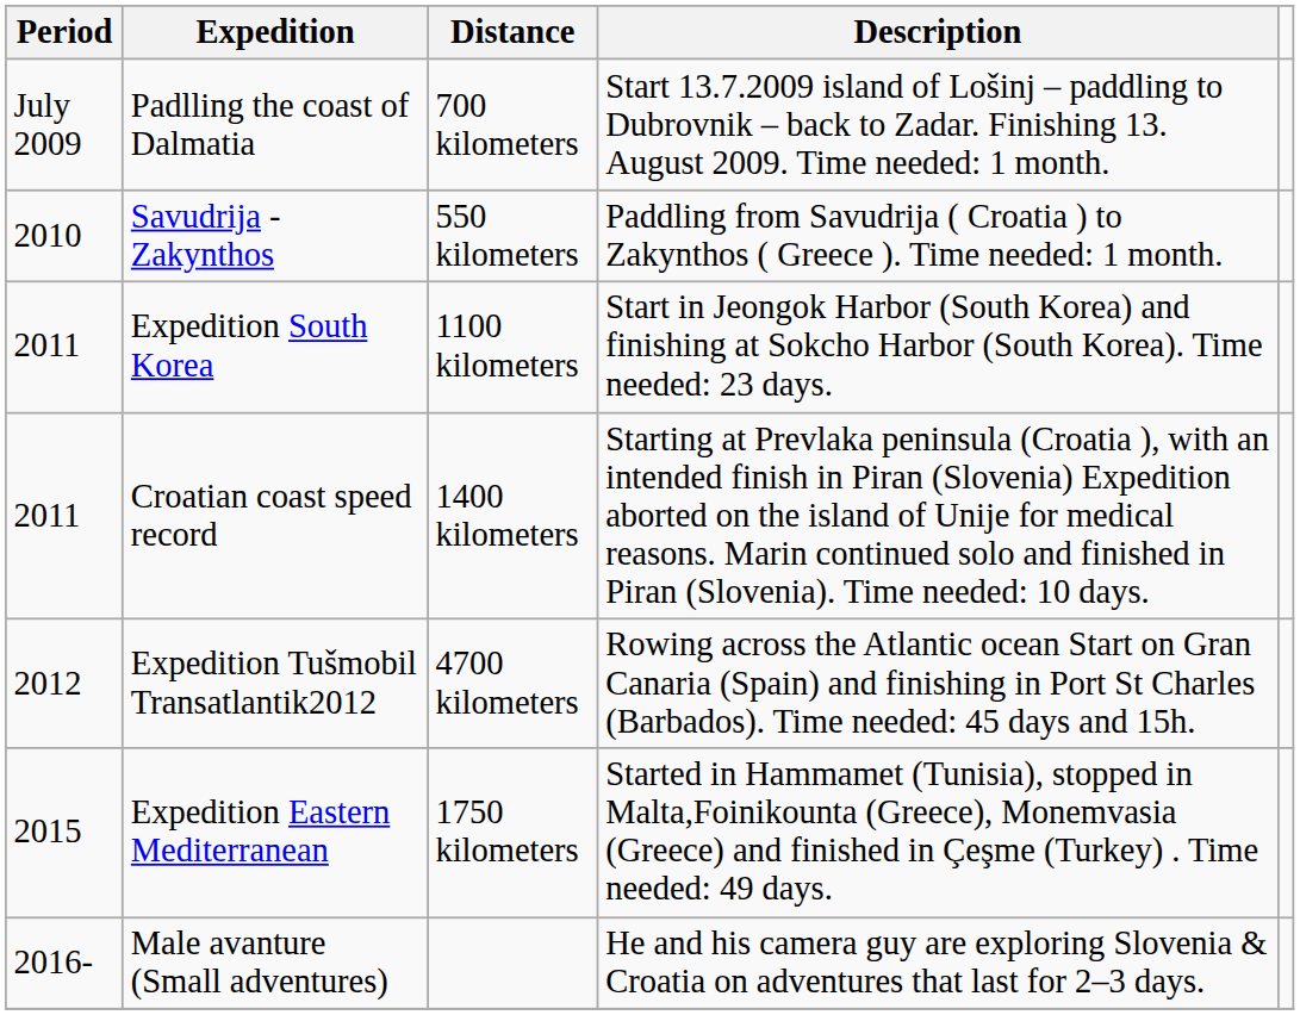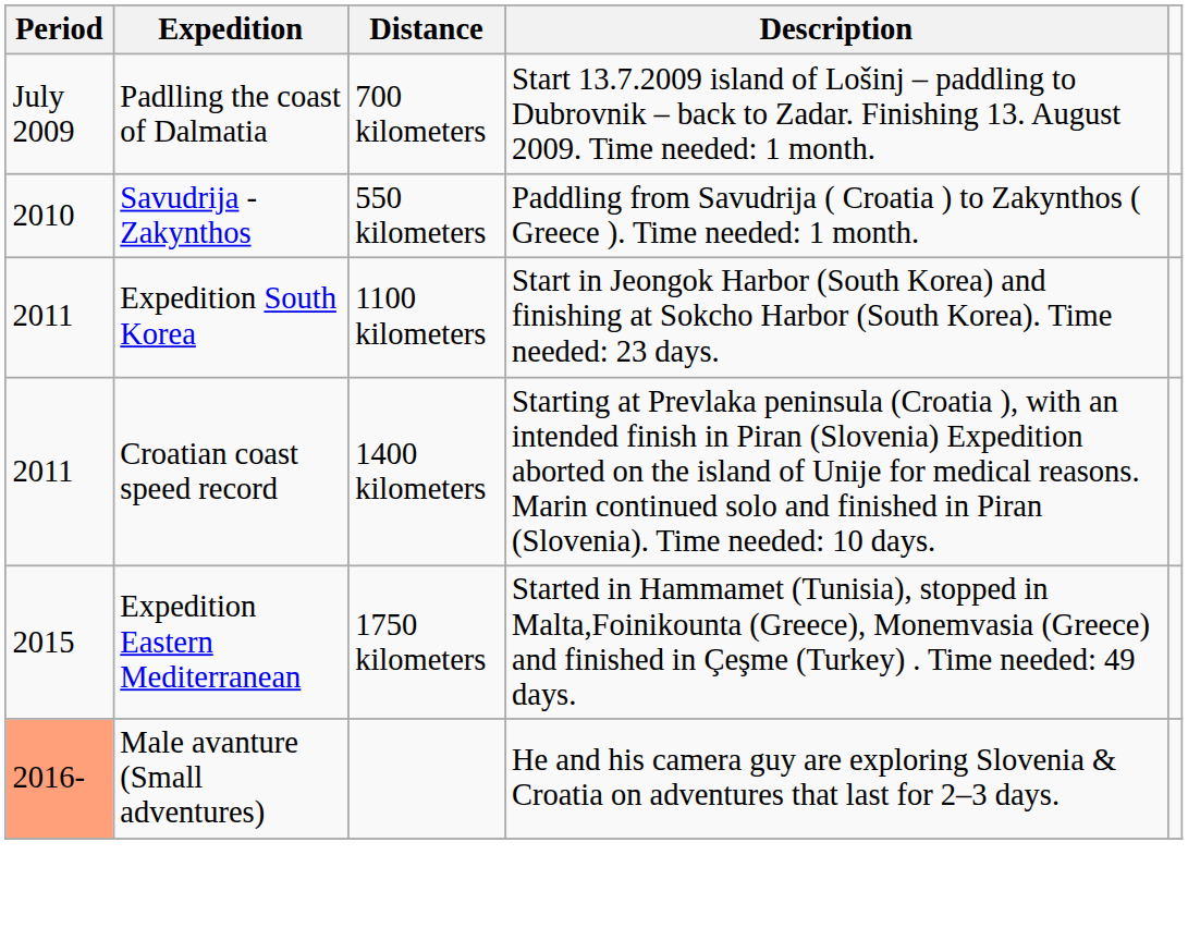- row: 2012 | Expedition Tušmobil Transatlantik2012 | 4700 kilometers | Rowing across the Atlantic ocean Start on Gran Canaria (Spain) and finishing in Port St Charles (Barbados). Time needed: 45 days and 15h.
Male avanture (Small adventures) | Period: no background -> lightsalmon background
